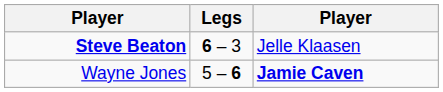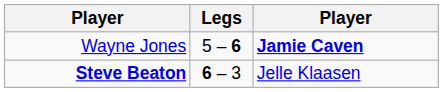rows swapped: Wayne Jones <-> Steve Beaton
